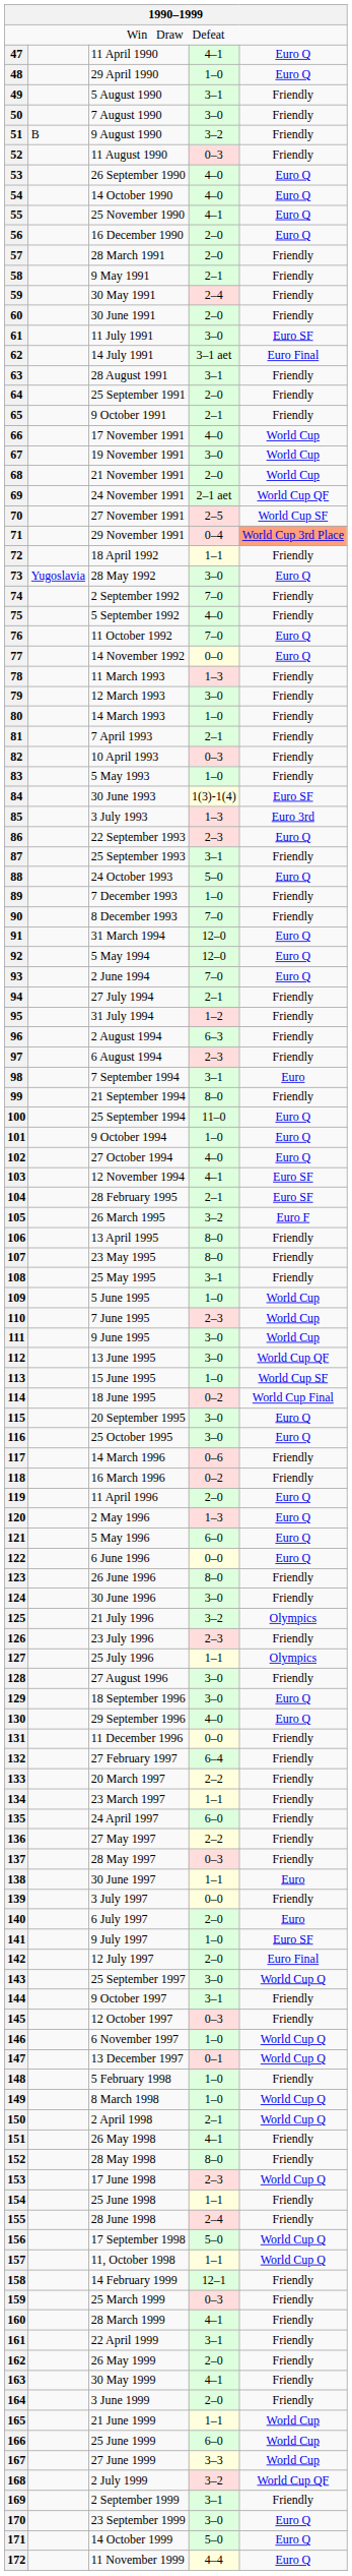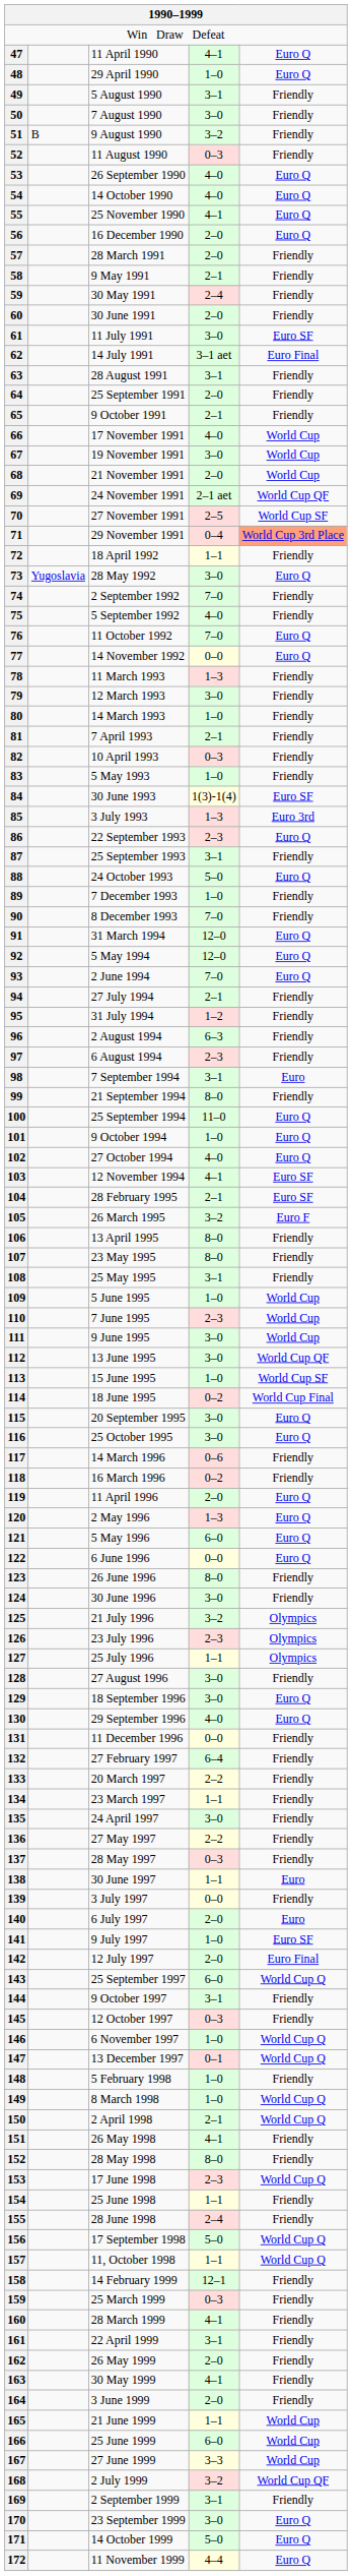126 | column 5: Friendly -> Olympics
135 | column 4: 6–0 -> 3–0
143 | column 4: 3–0 -> 6–0
